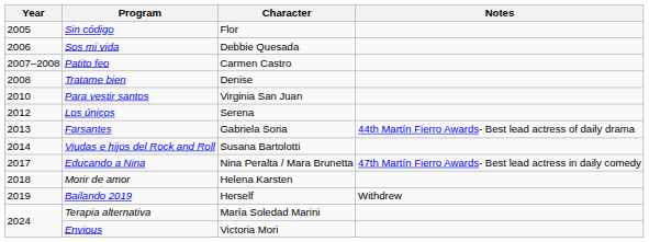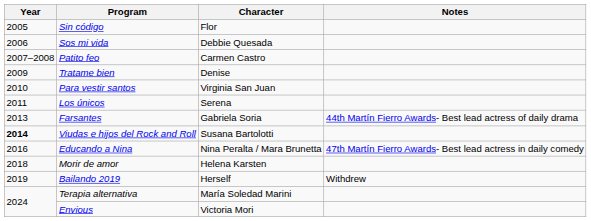Tratame bien | Year: 2008 -> 2009
Los únicos | Year: 2012 -> 2011
Viudas e hijos del Rock and Roll | Year: normal -> bold
Educando a Nina | Year: 2017 -> 2016
